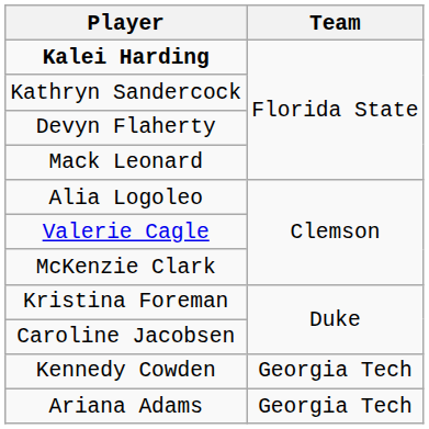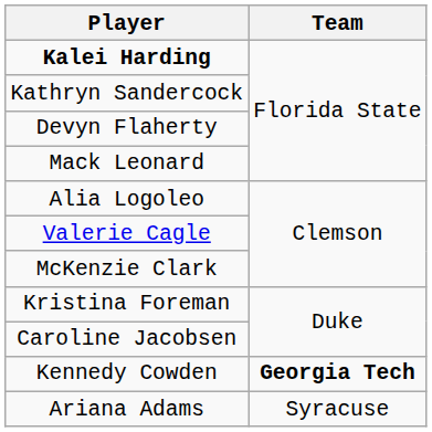Kennedy Cowden | Team: normal -> bold
Ariana Adams | Team: Georgia Tech -> Syracuse
